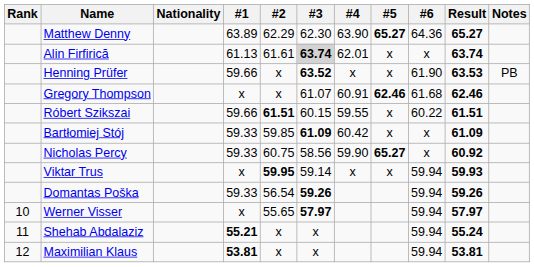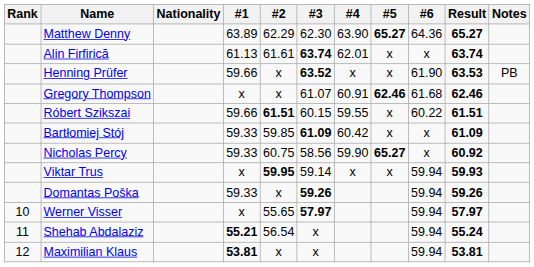Alin Firfirică | #3: lightgrey background -> no background
Domantas Poška | #2: 56.54 -> x
Shehab Abdalaziz | #2: x -> 56.54
